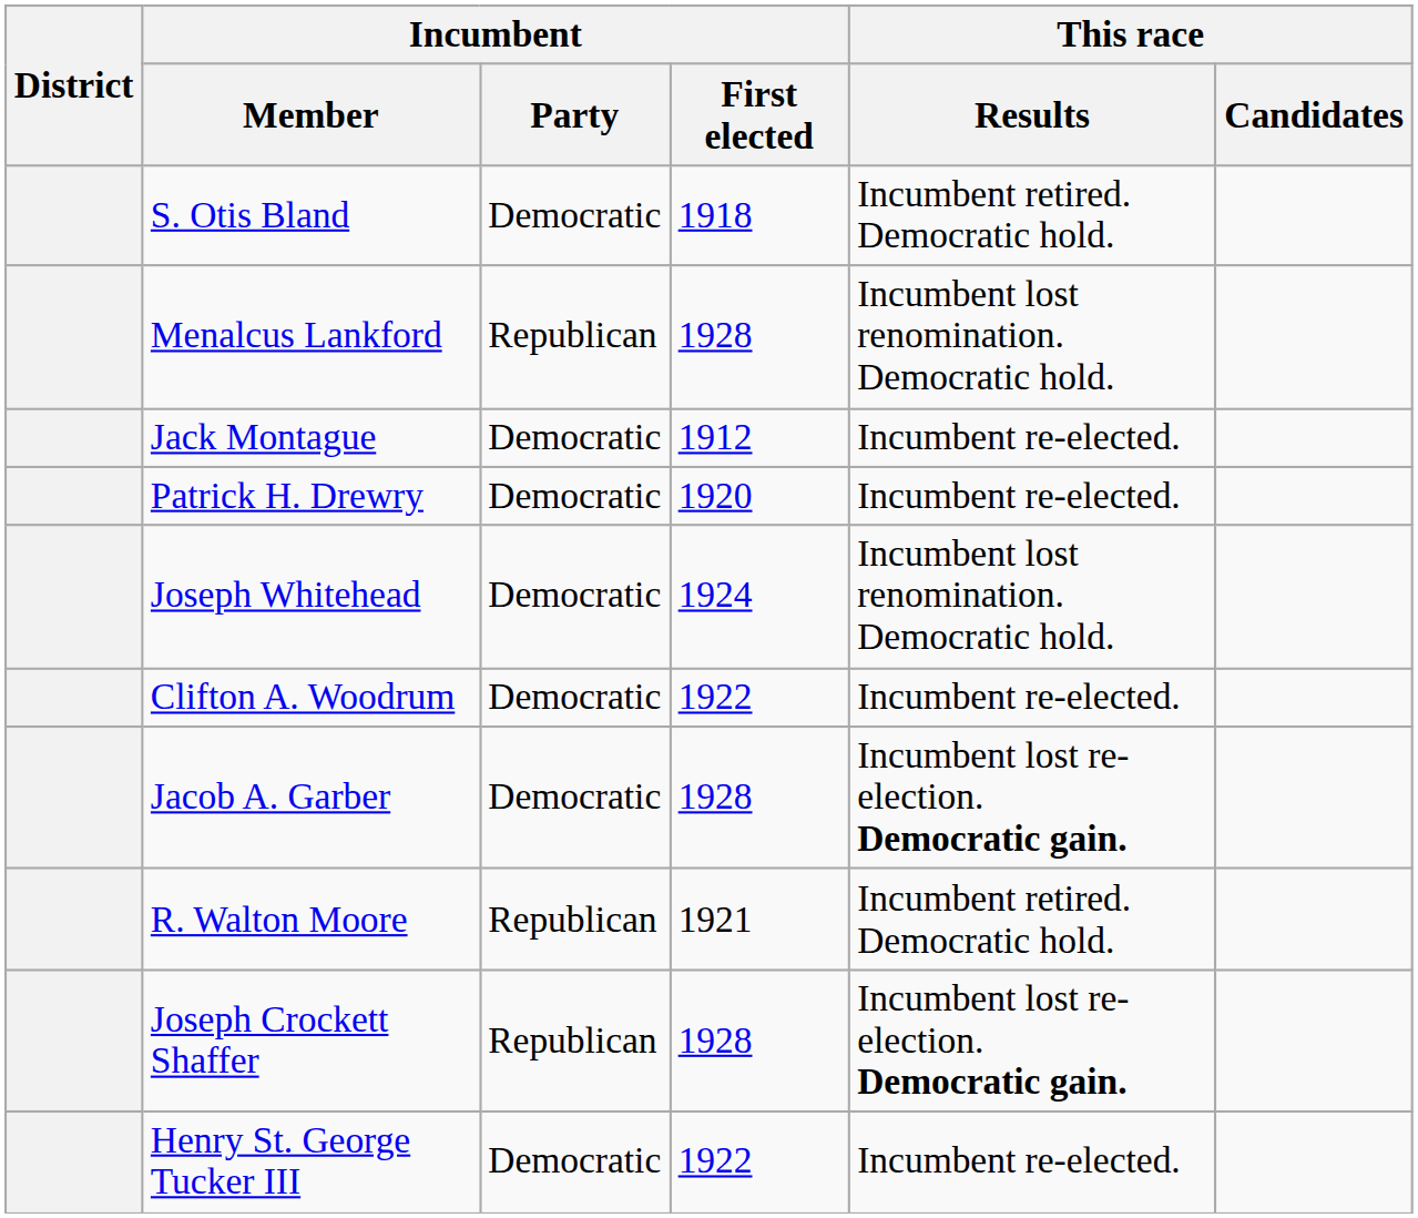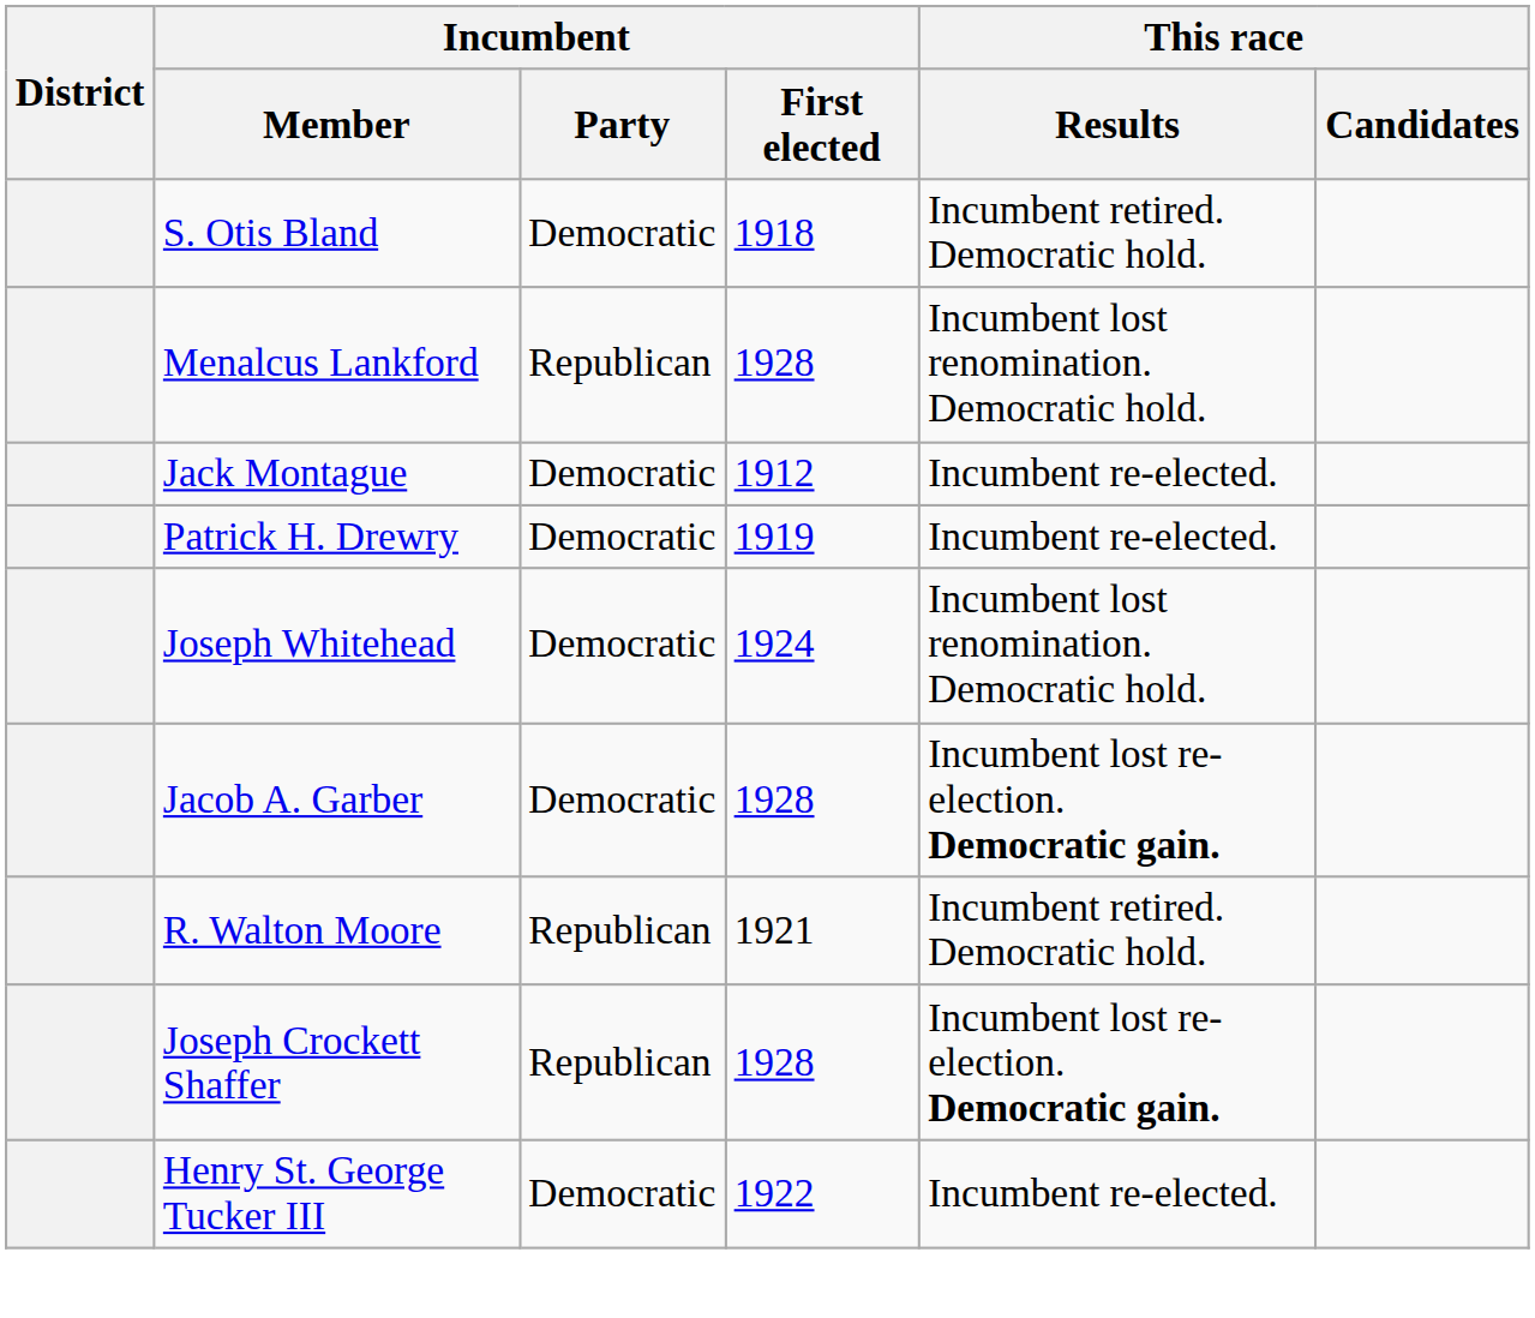Patrick H. Drewry | Incumbent / First elected: 1920 -> 1919
- row: Clifton A. Woodrum | Democratic | 1922 | Incumbent re-elected.
